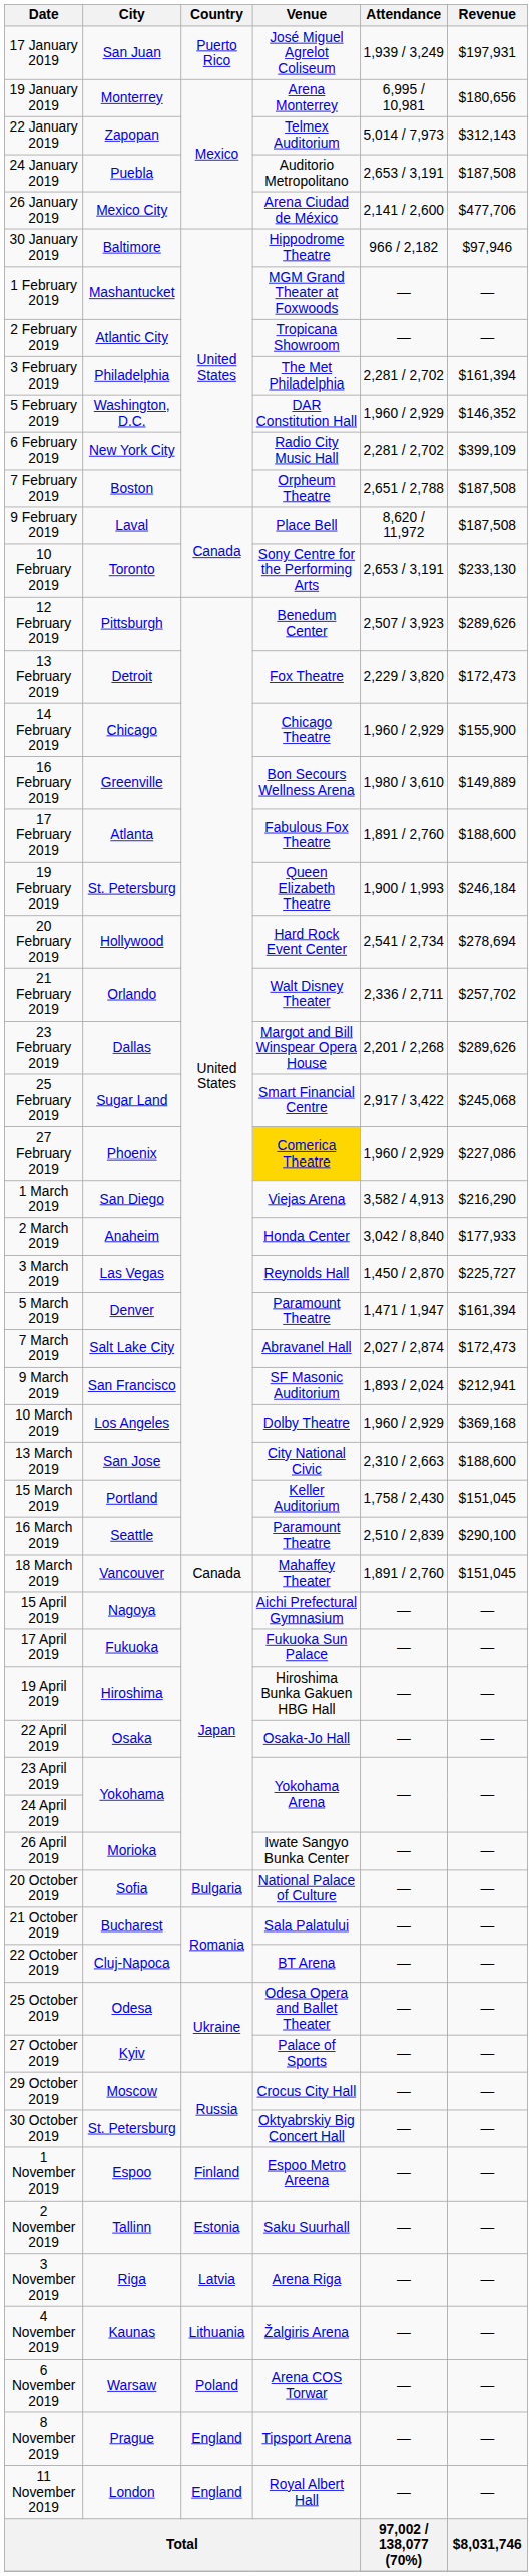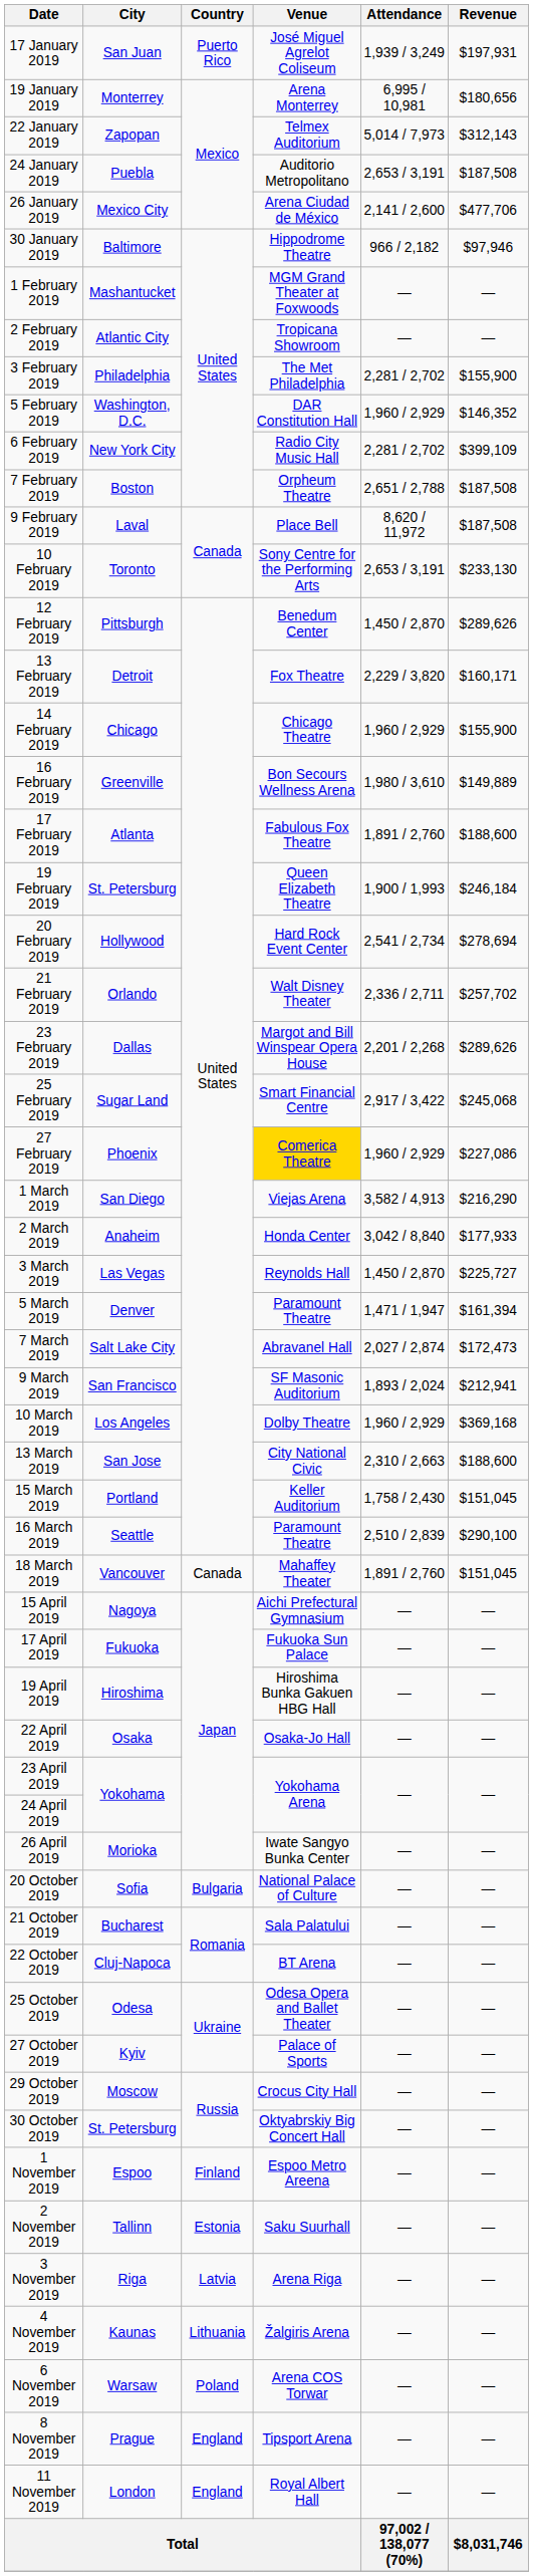3 February 2019 | Revenue: $161,394 -> $155,900
12 February 2019 | Attendance: 2,507 / 3,923 -> 1,450 / 2,870
13 February 2019 | Revenue: $172,473 -> $160,171
